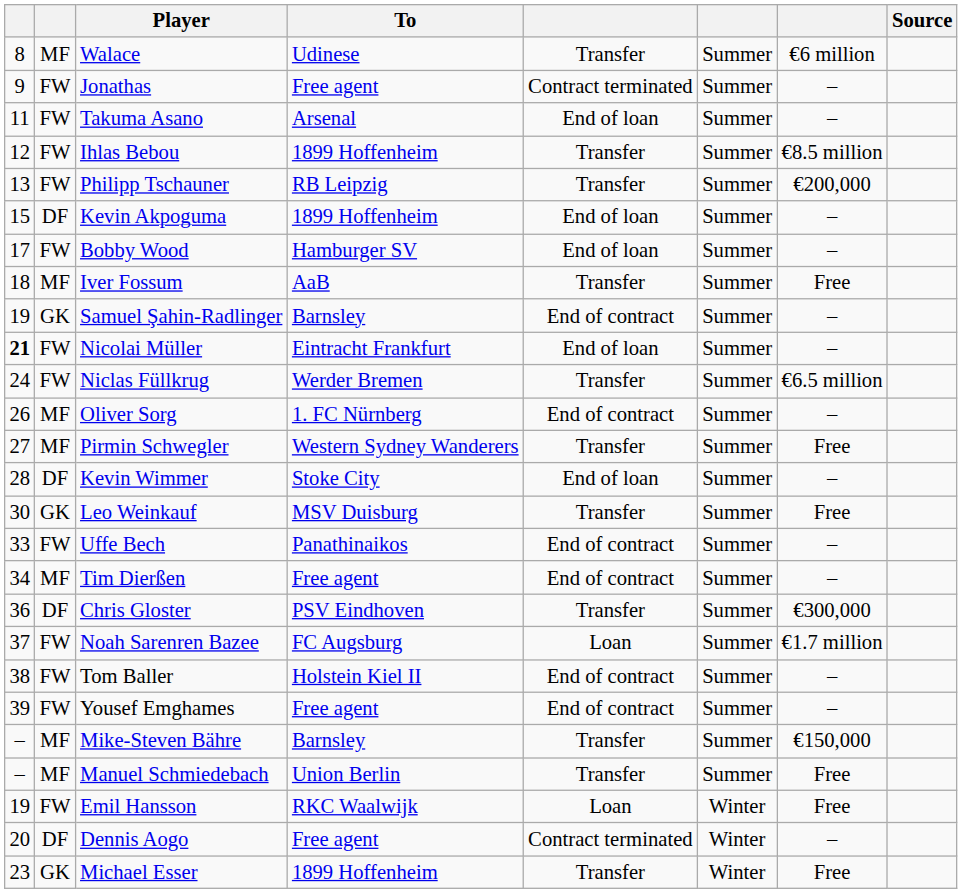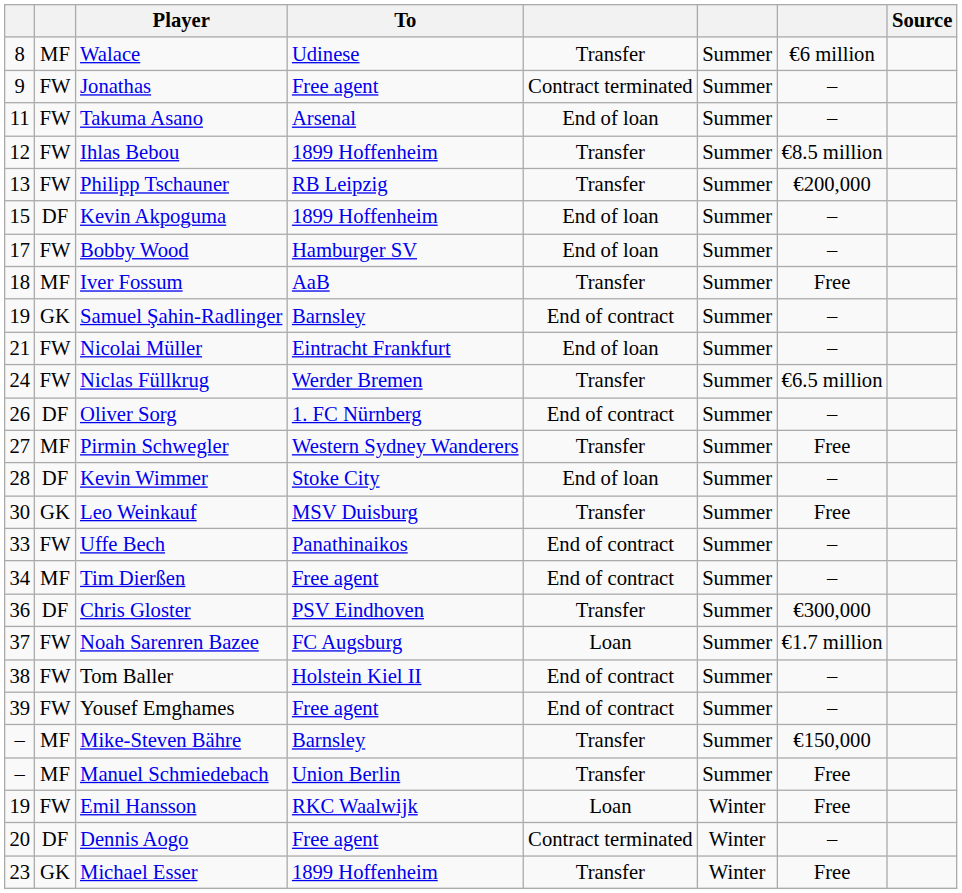Nicolai Müller | column 1: bold -> normal
Oliver Sorg | column 2: MF -> DF
